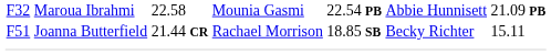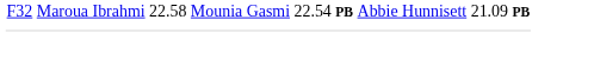- row: F51 | Joanna Butterfield | 21.44 CR | Rachael Morrison | 18.85 SB | Becky Richter | 15.11
